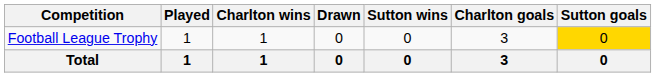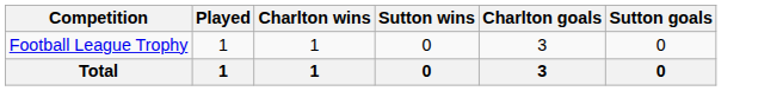- column: Drawn | 0 | 0
Football League Trophy | Sutton goals: gold background -> no background
